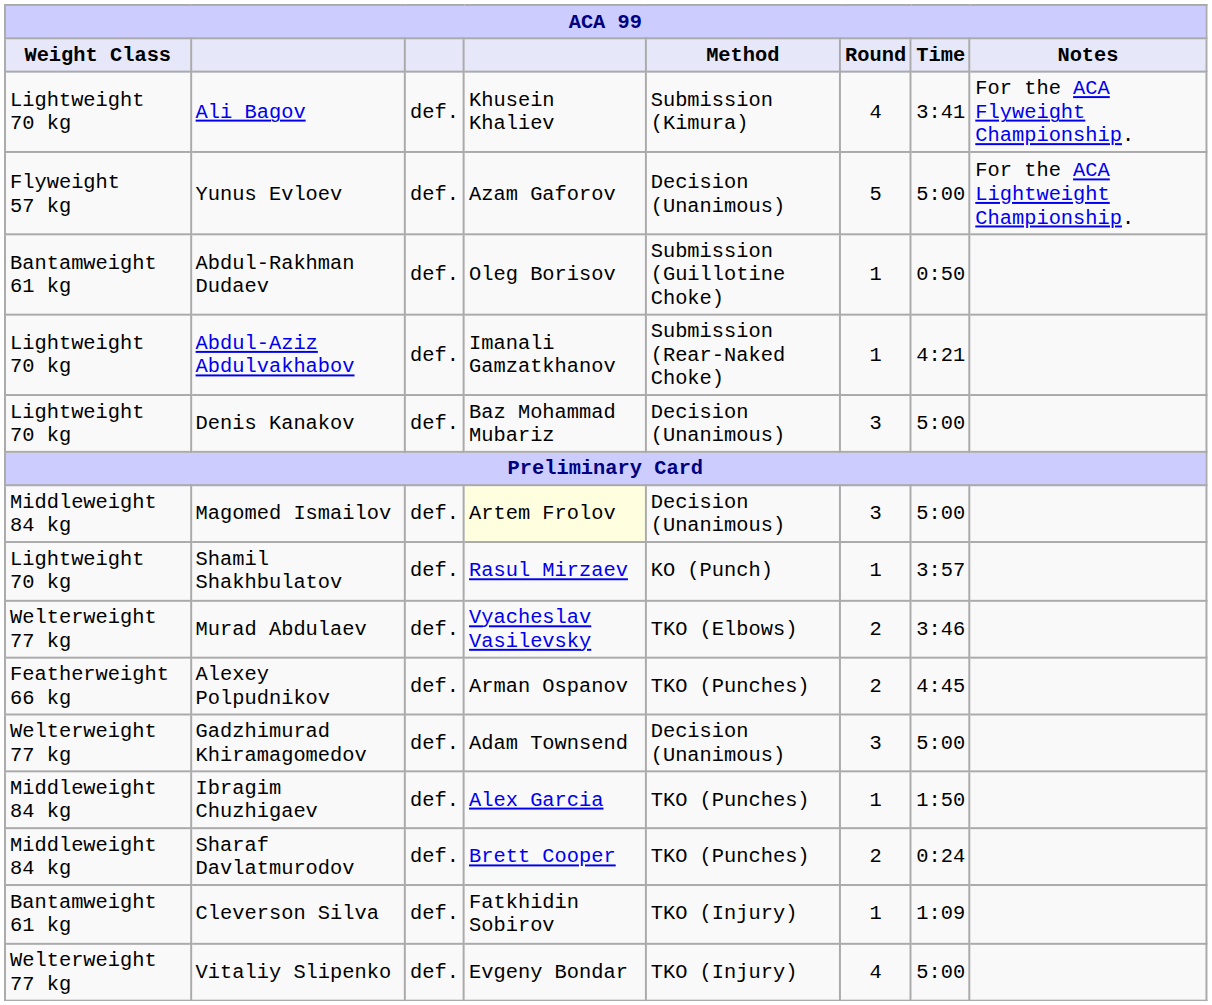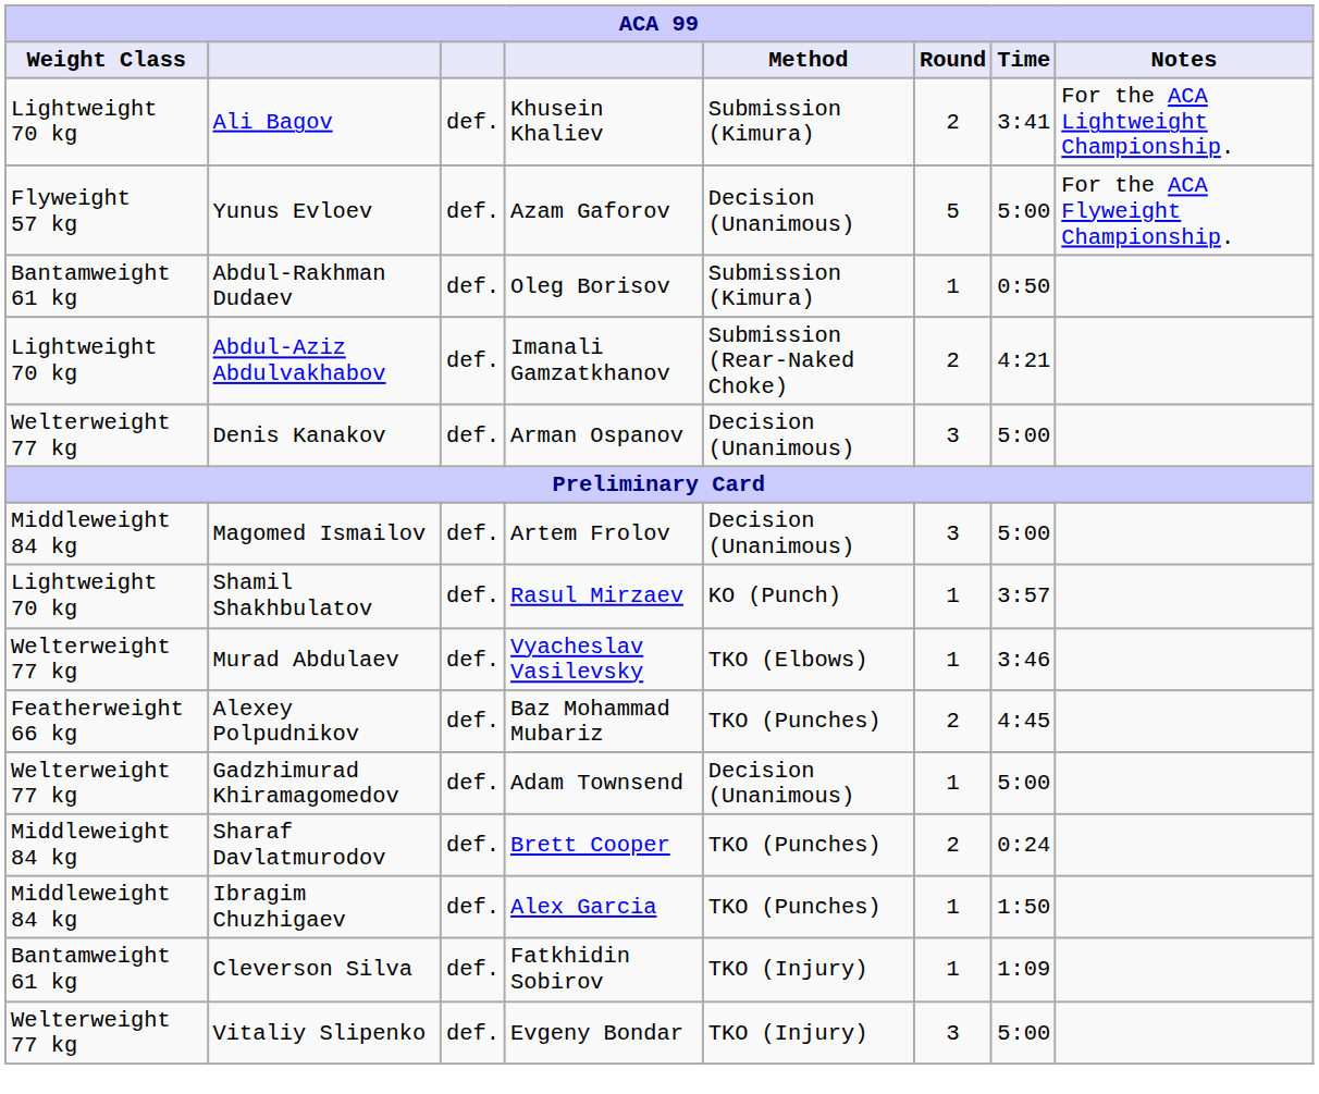Ali Bagov | Round: 4 -> 2
Ali Bagov | Notes: For the ACA Flyweight Championship. -> For the ACA Lightweight Championship.
Yunus Evloev | Notes: For the ACA Lightweight Championship. -> For the ACA Flyweight Championship.
Abdul-Rakhman Dudaev | Method: Submission (Guillotine Choke) -> Submission (Kimura)
Abdul-Aziz Abdulvakhabov | Round: 1 -> 2
Denis Kanakov | Weight Class: Lightweight 70 kg -> Welterweight 77 kg
Denis Kanakov | column 4: Baz Mohammad Mubariz -> Arman Ospanov
Magomed Ismailov | column 4: lightyellow background -> no background
Murad Abdulaev | Round: 2 -> 1
Alexey Polpudnikov | column 4: Arman Ospanov -> Baz Mohammad Mubariz
Gadzhimurad Khiramagomedov | Round: 3 -> 1
rows swapped: Ibragim Chuzhigaev <-> Sharaf Davlatmurodov
Vitaliy Slipenko | Round: 4 -> 3
